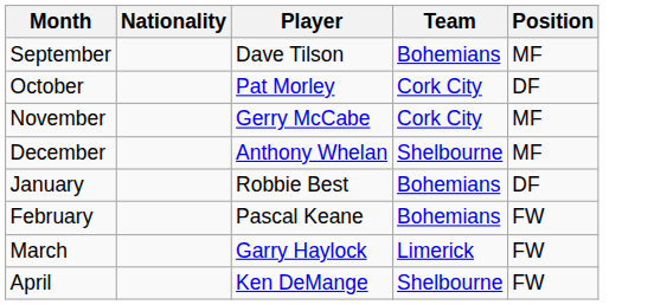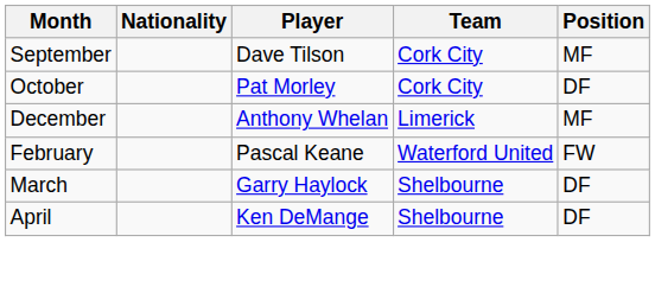September | Team: Bohemians -> Cork City
- row: November | Gerry McCabe | Cork City | MF
December | Team: Shelbourne -> Limerick
- row: January | Robbie Best | Bohemians | DF
February | Team: Bohemians -> Waterford United
March | Team: Limerick -> Shelbourne
March | Position: FW -> DF
April | Position: FW -> DF
